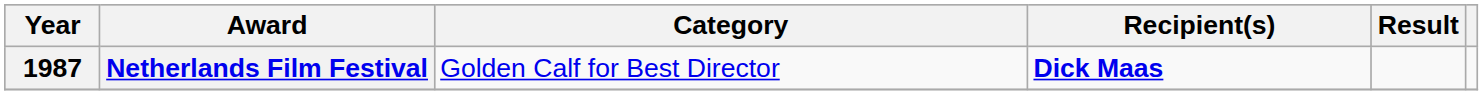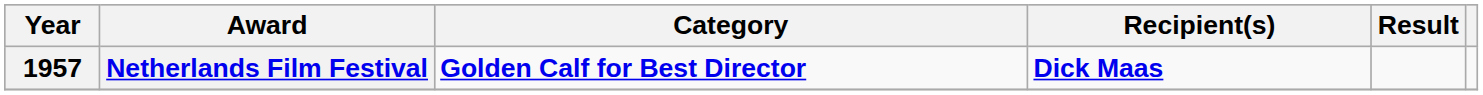Netherlands Film Festival | Year: 1987 -> 1957
Netherlands Film Festival | Category: normal -> bold
